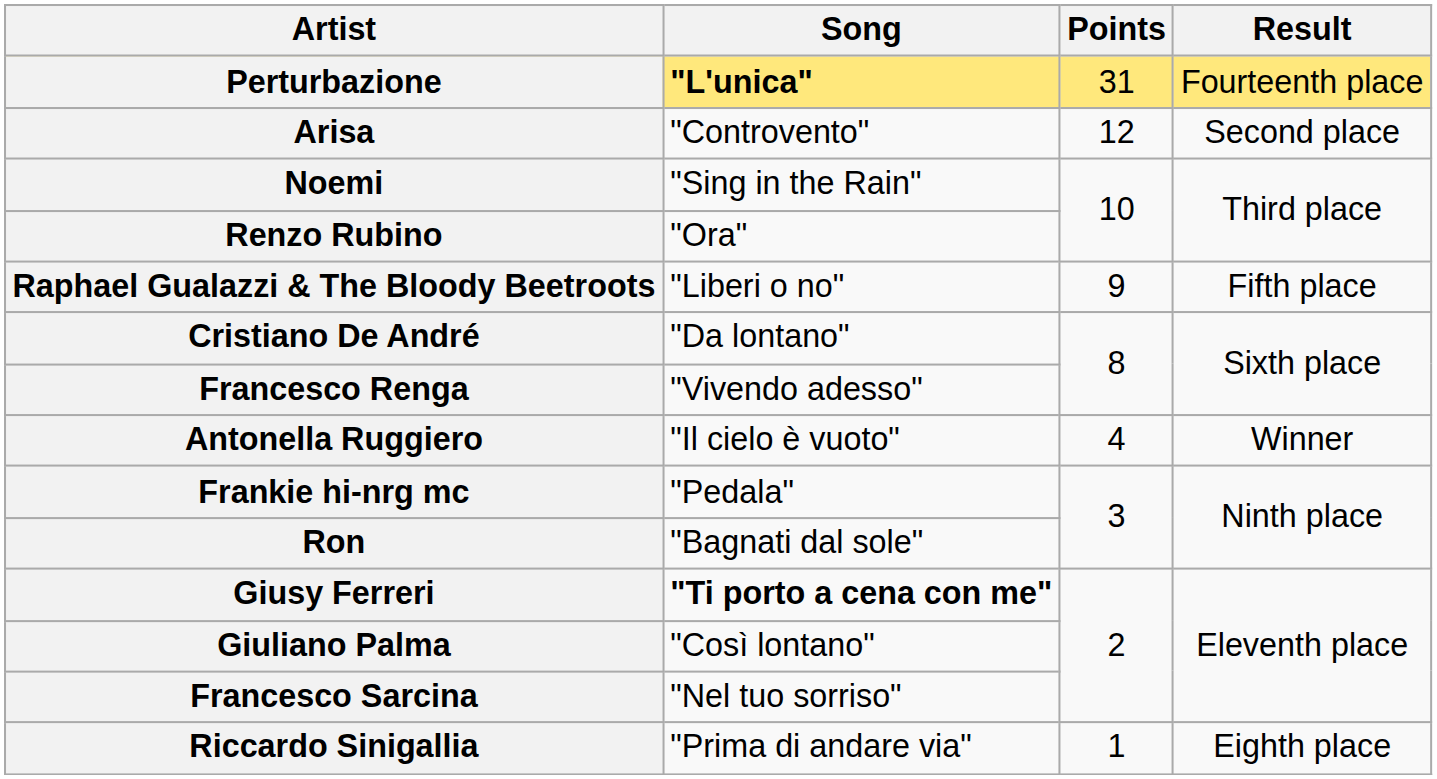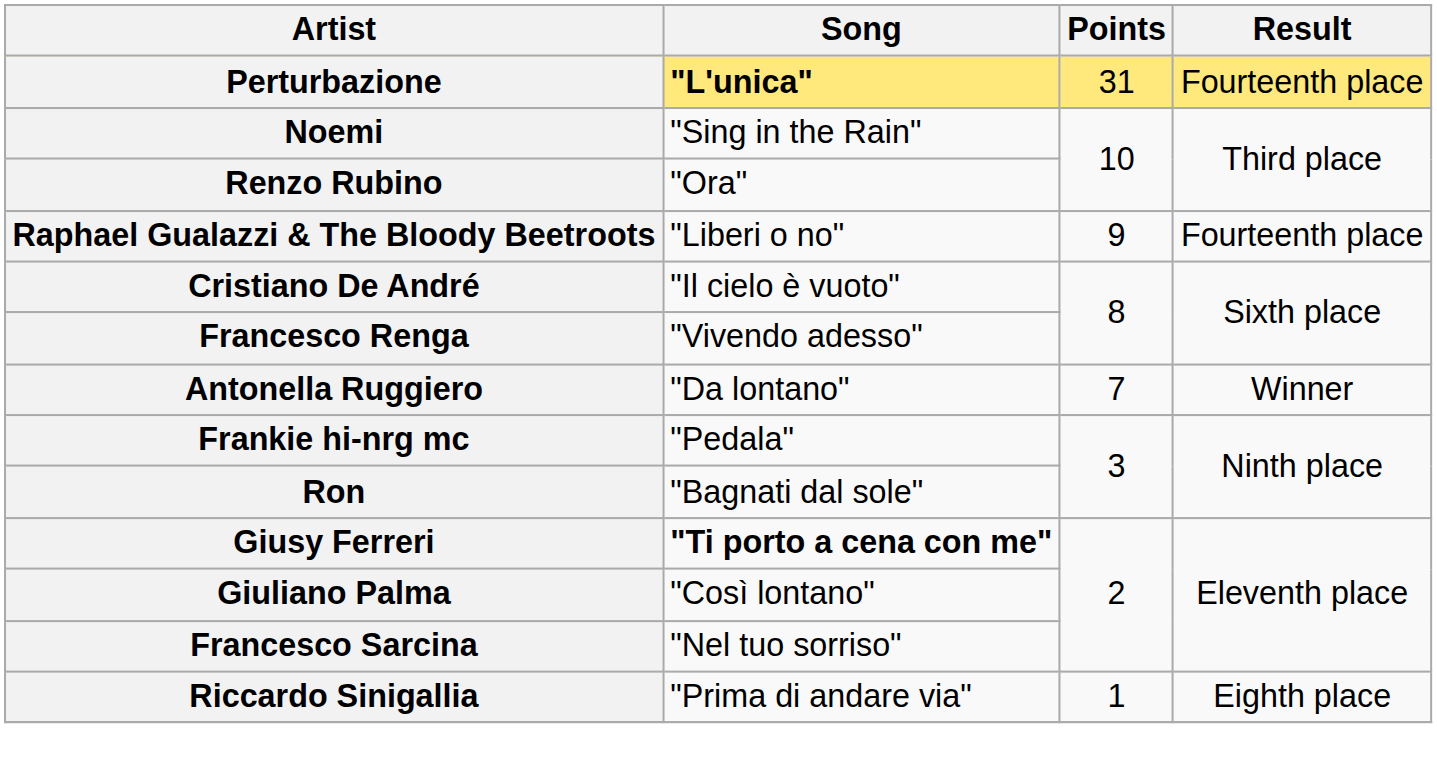- row: Arisa | "Controvento" | 12 | Second place
Raphael Gualazzi & The Bloody Beetroots | Result: Fifth place -> Fourteenth place
Cristiano De André | Song: "Da lontano" -> "Il cielo è vuoto"
Antonella Ruggiero | Song: "Il cielo è vuoto" -> "Da lontano"
Antonella Ruggiero | Points: 4 -> 7
